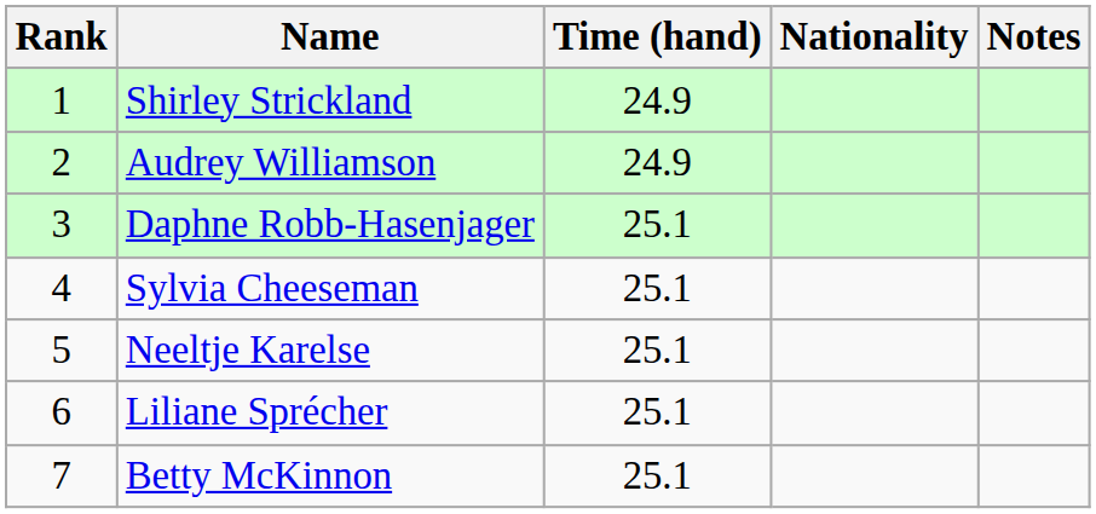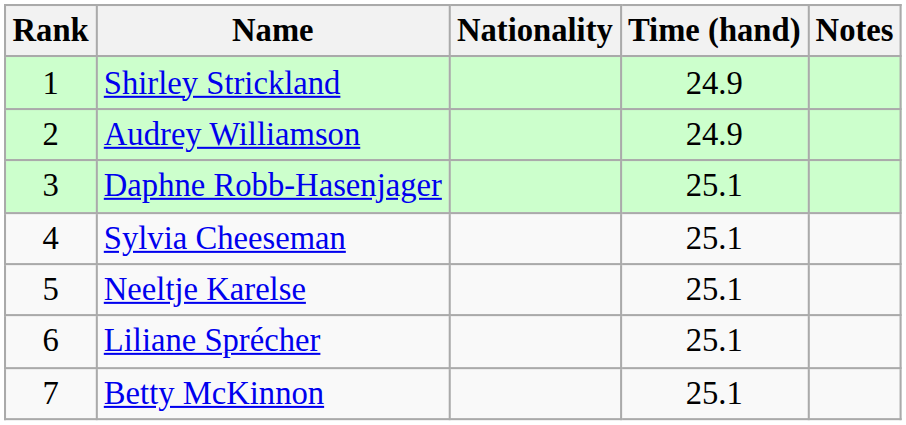columns swapped: Nationality <-> Time (hand)
